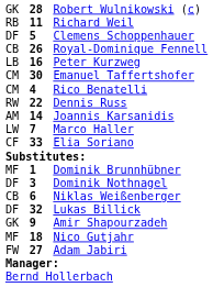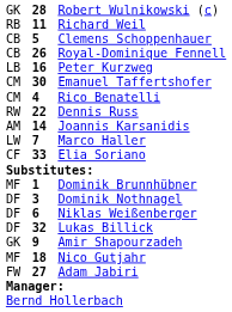Clemens Schoppenhauer | column 1: DF -> CB
Niklas Weißenberger | column 1: CB -> DF
